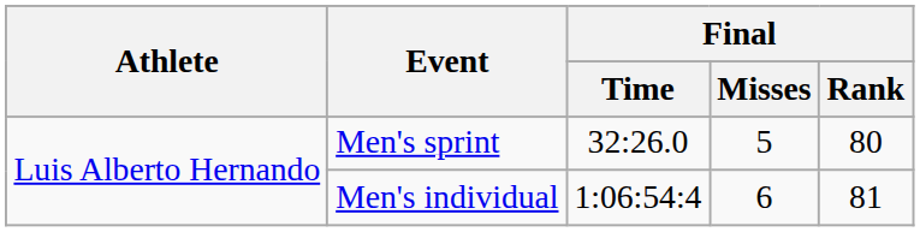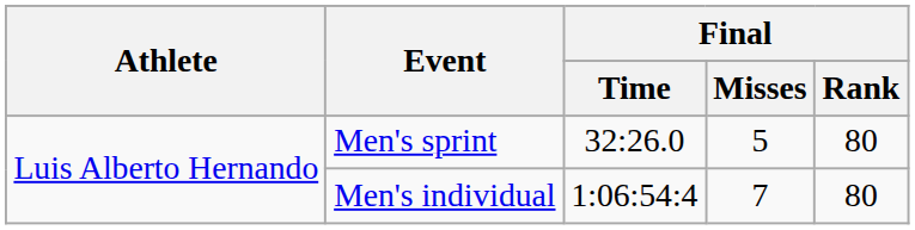Men's individual | Final / Misses: 6 -> 7
Men's individual | Final / Rank: 81 -> 80
